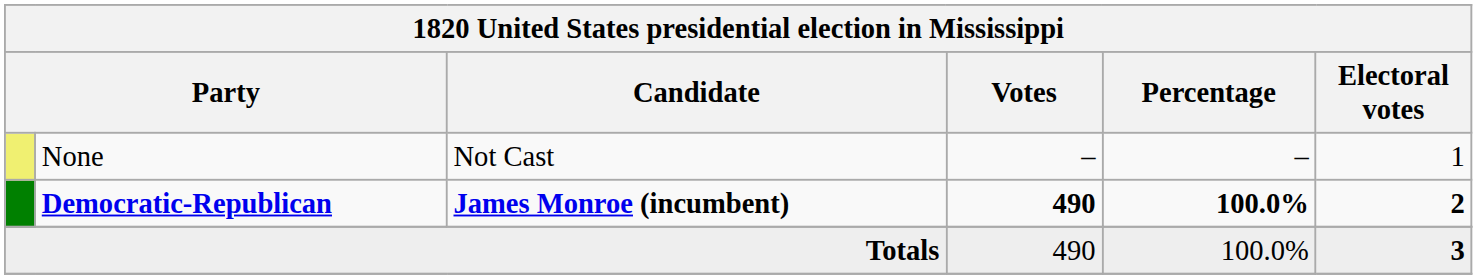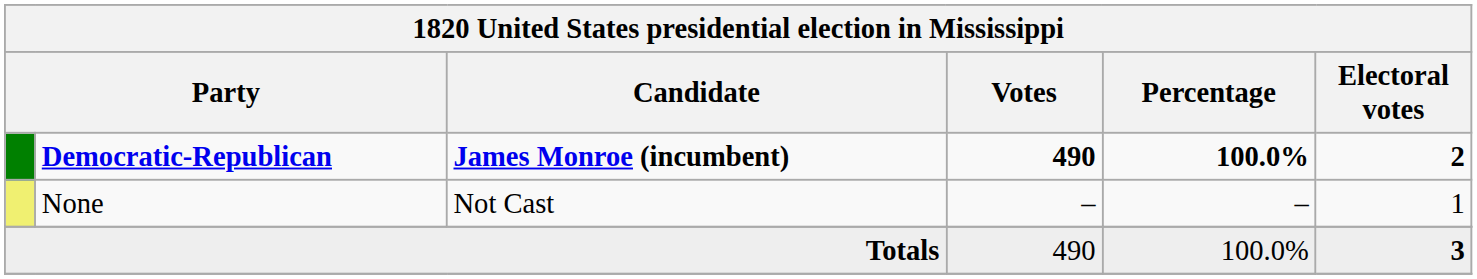rows swapped: Democratic-Republican <-> None
